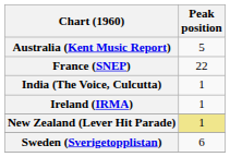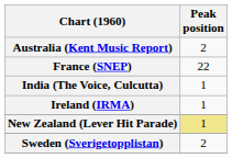Australia (Kent Music Report) | Peak position: 5 -> 2
Sweden (Sverigetopplistan) | Peak position: 6 -> 2
